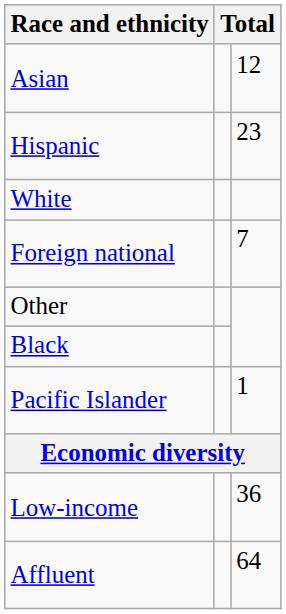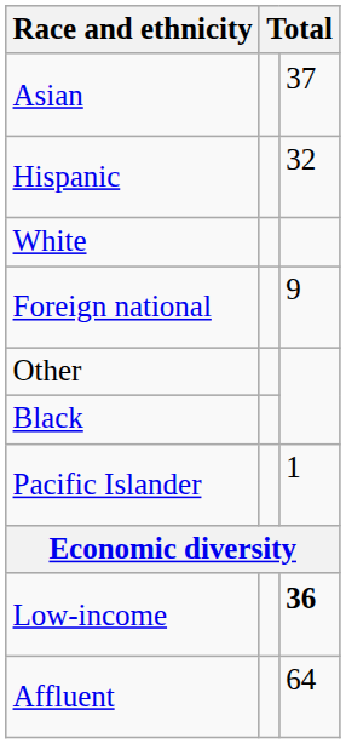Asian | column 3: 12 -> 37
Hispanic | column 3: 23 -> 32
Foreign national | column 3: 7 -> 9
Low-income | column 3: normal -> bold
